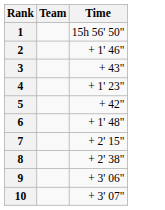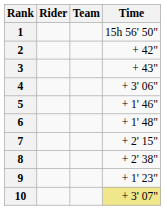+ column: Rider
2 | Time: + 1' 46" -> + 42"
4 | Time: + 1' 23" -> + 3' 06"
5 | Time: + 42" -> + 1' 46"
9 | Time: + 3' 06" -> + 1' 23"
10 | Time: no background -> khaki background
